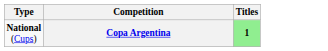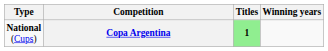+ column: Winning years
